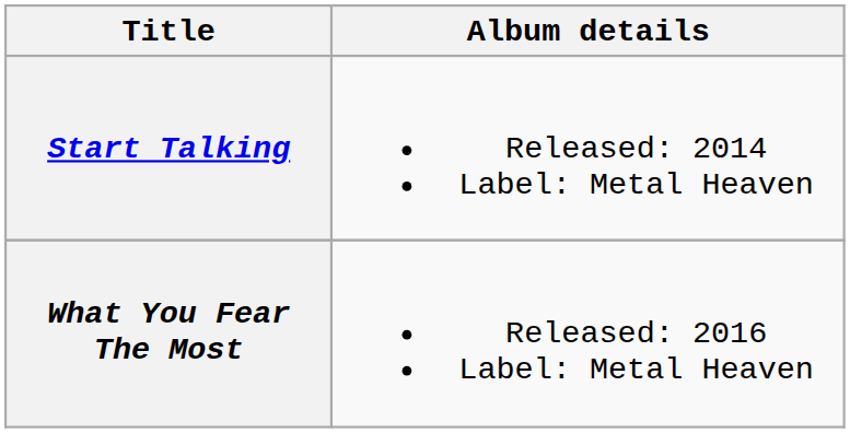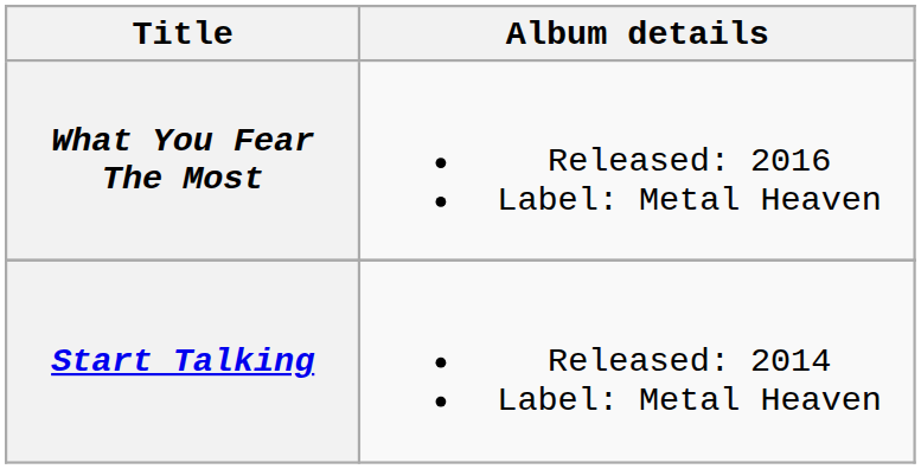rows swapped: Start Talking <-> What You Fear The Most
